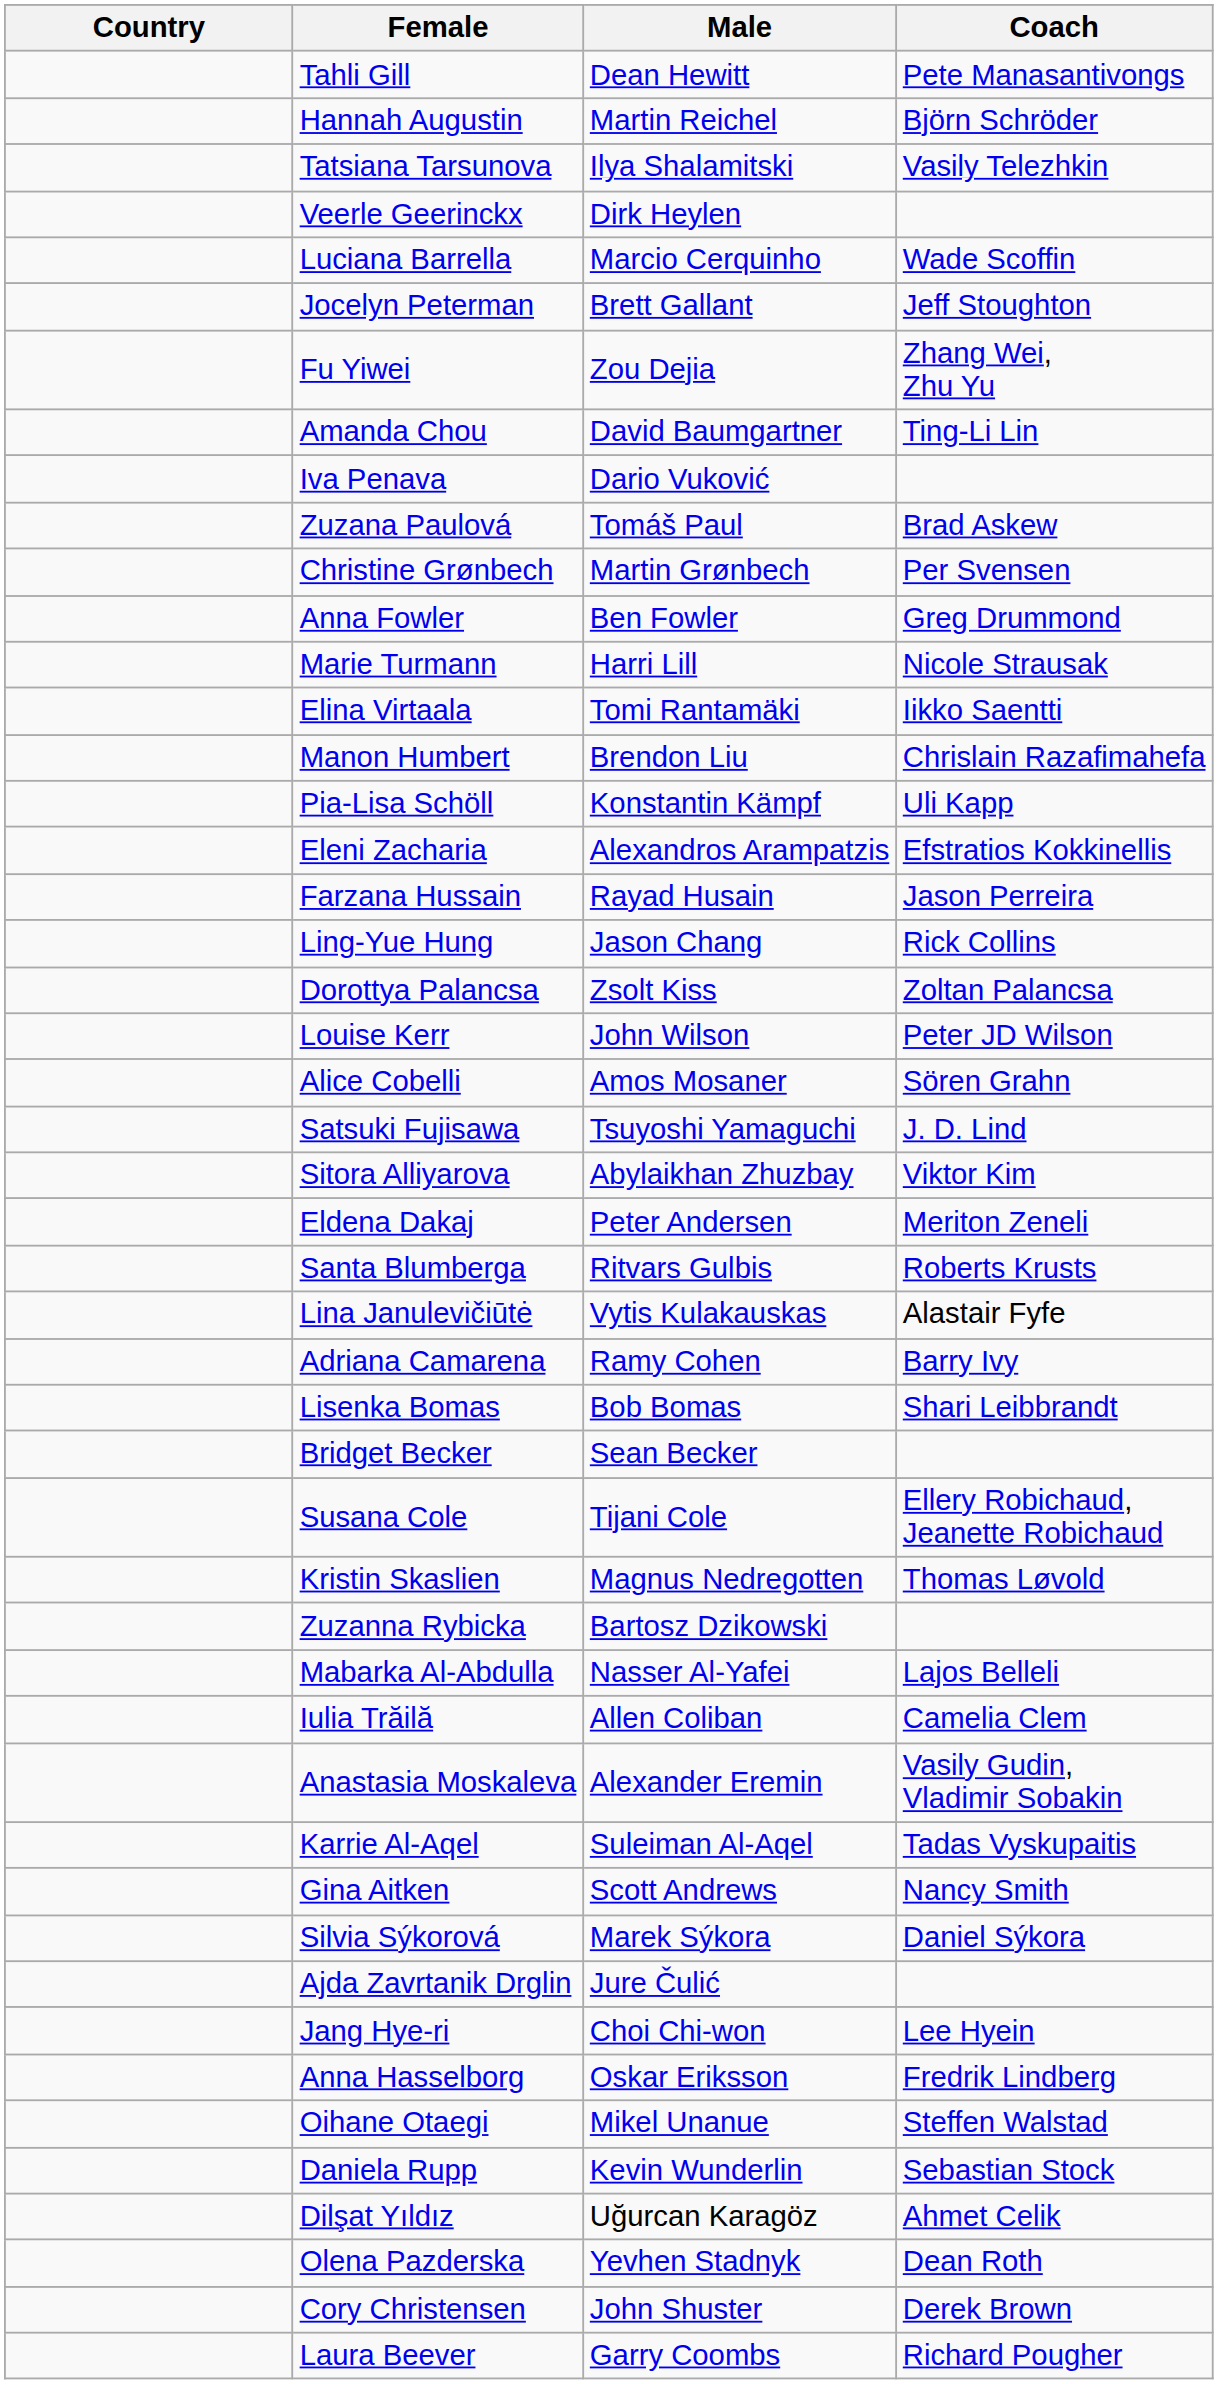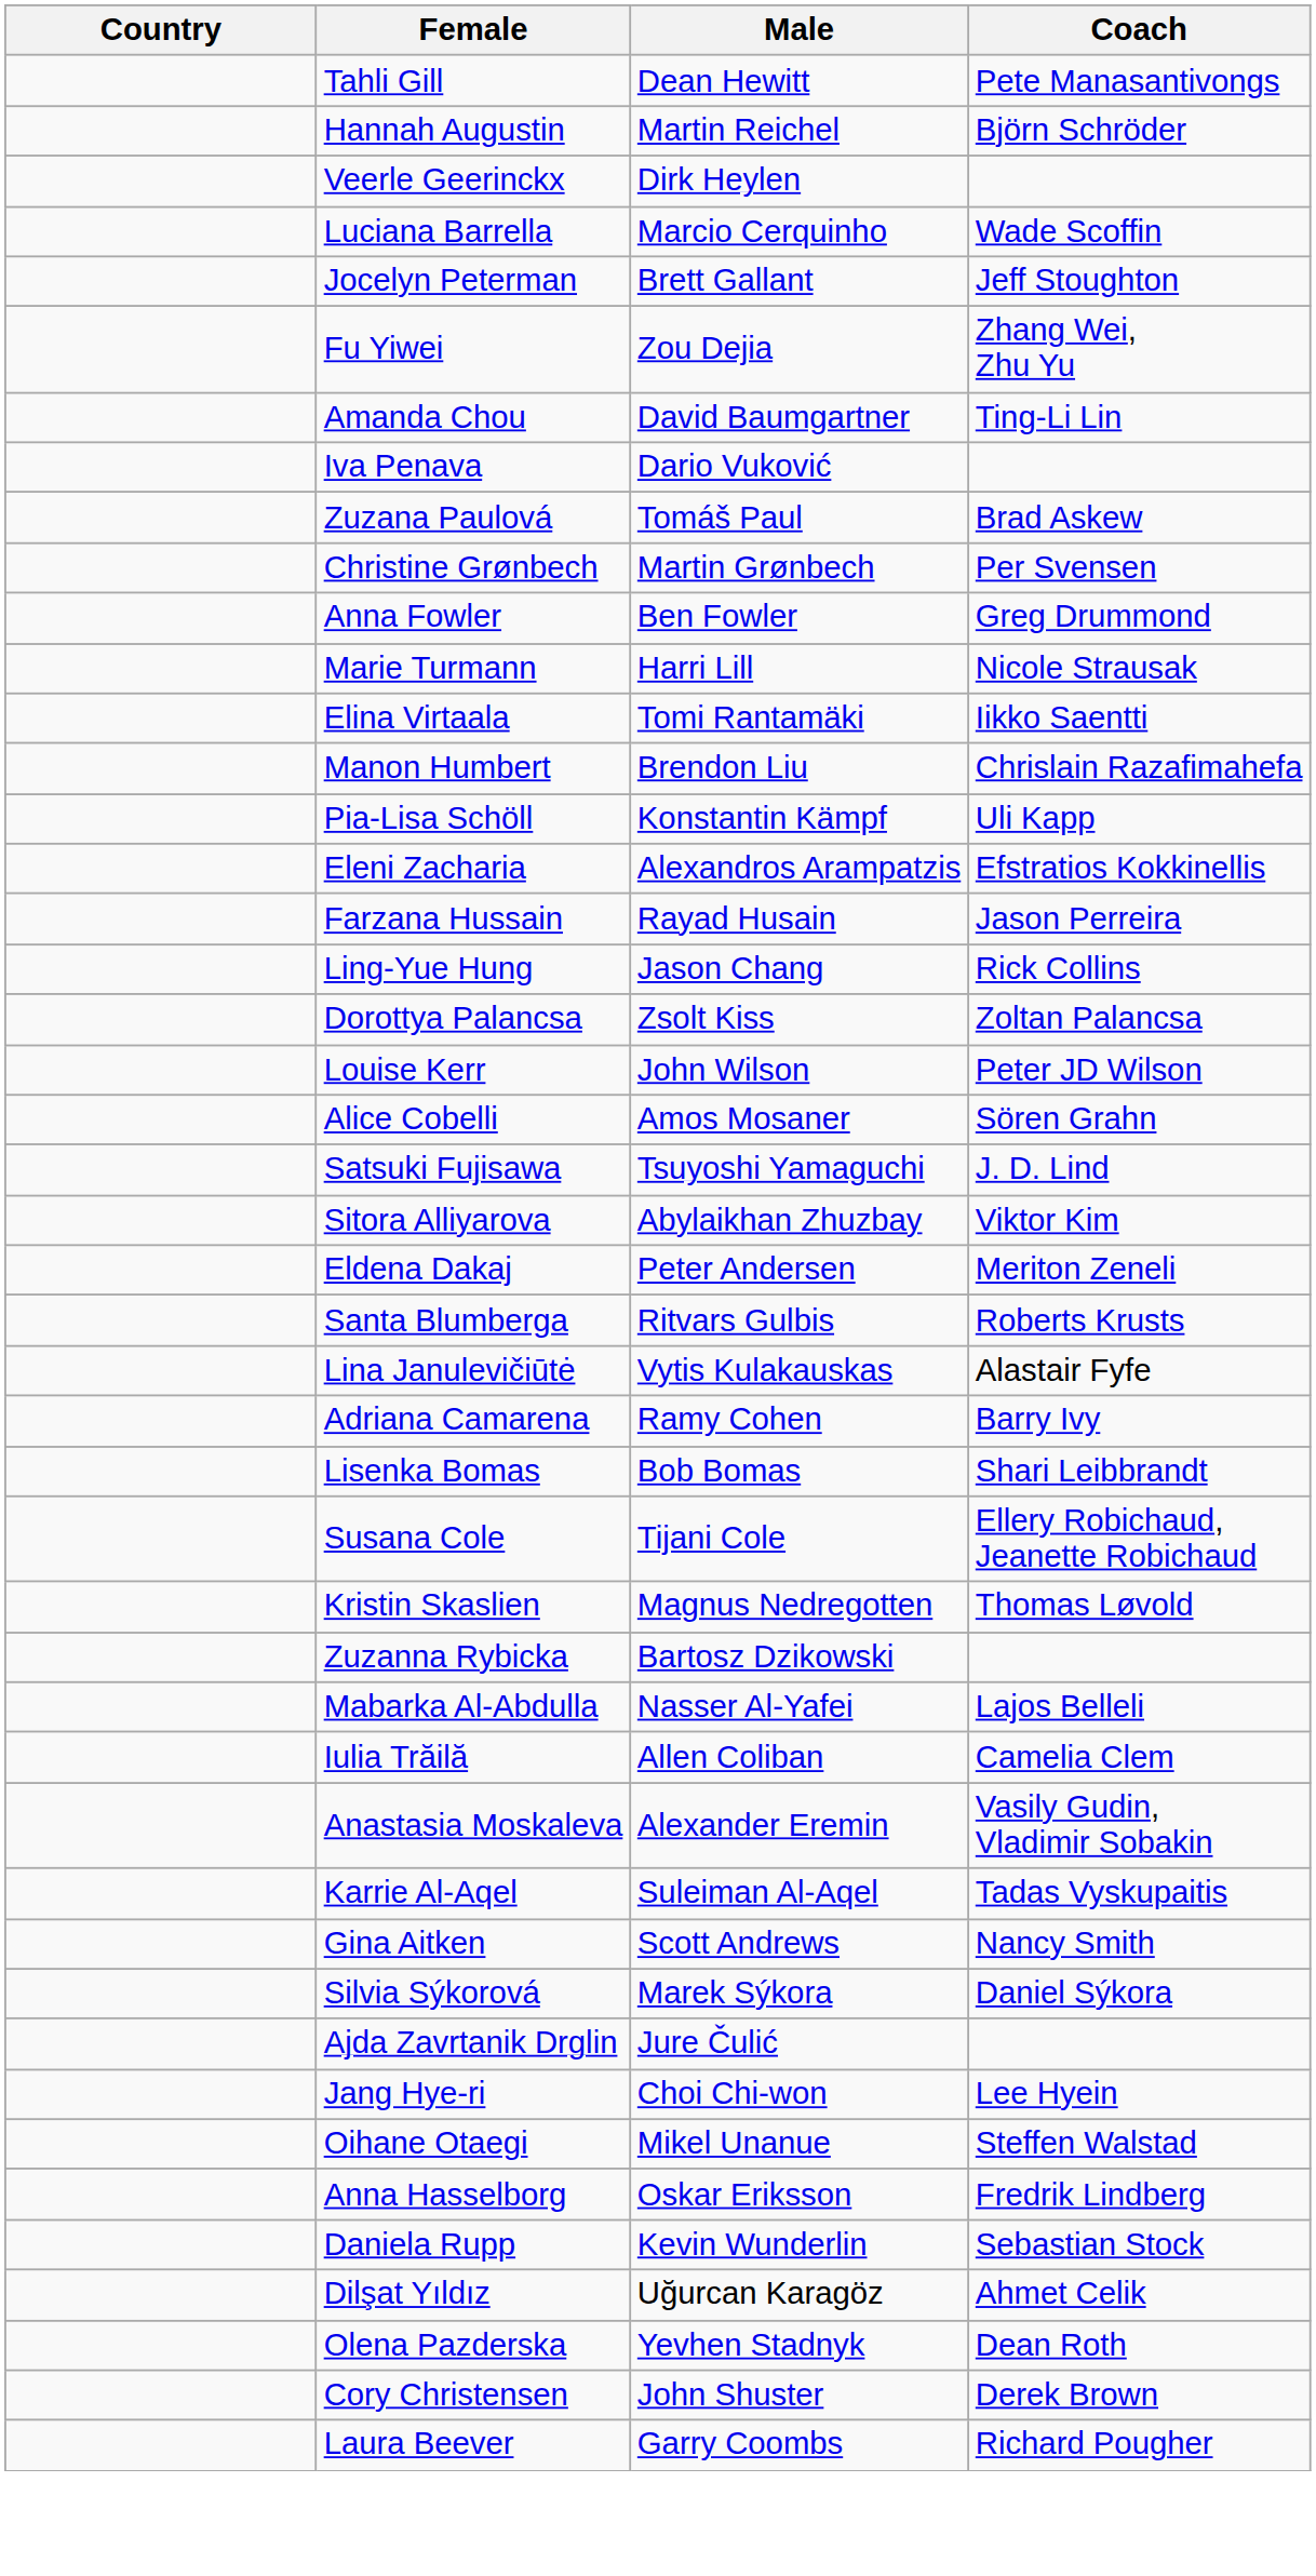- row: Tatsiana Tarsunova | Ilya Shalamitski | Vasily Telezhkin
- row: Bridget Becker | Sean Becker
rows swapped: Oihane Otaegi <-> Anna Hasselborg
